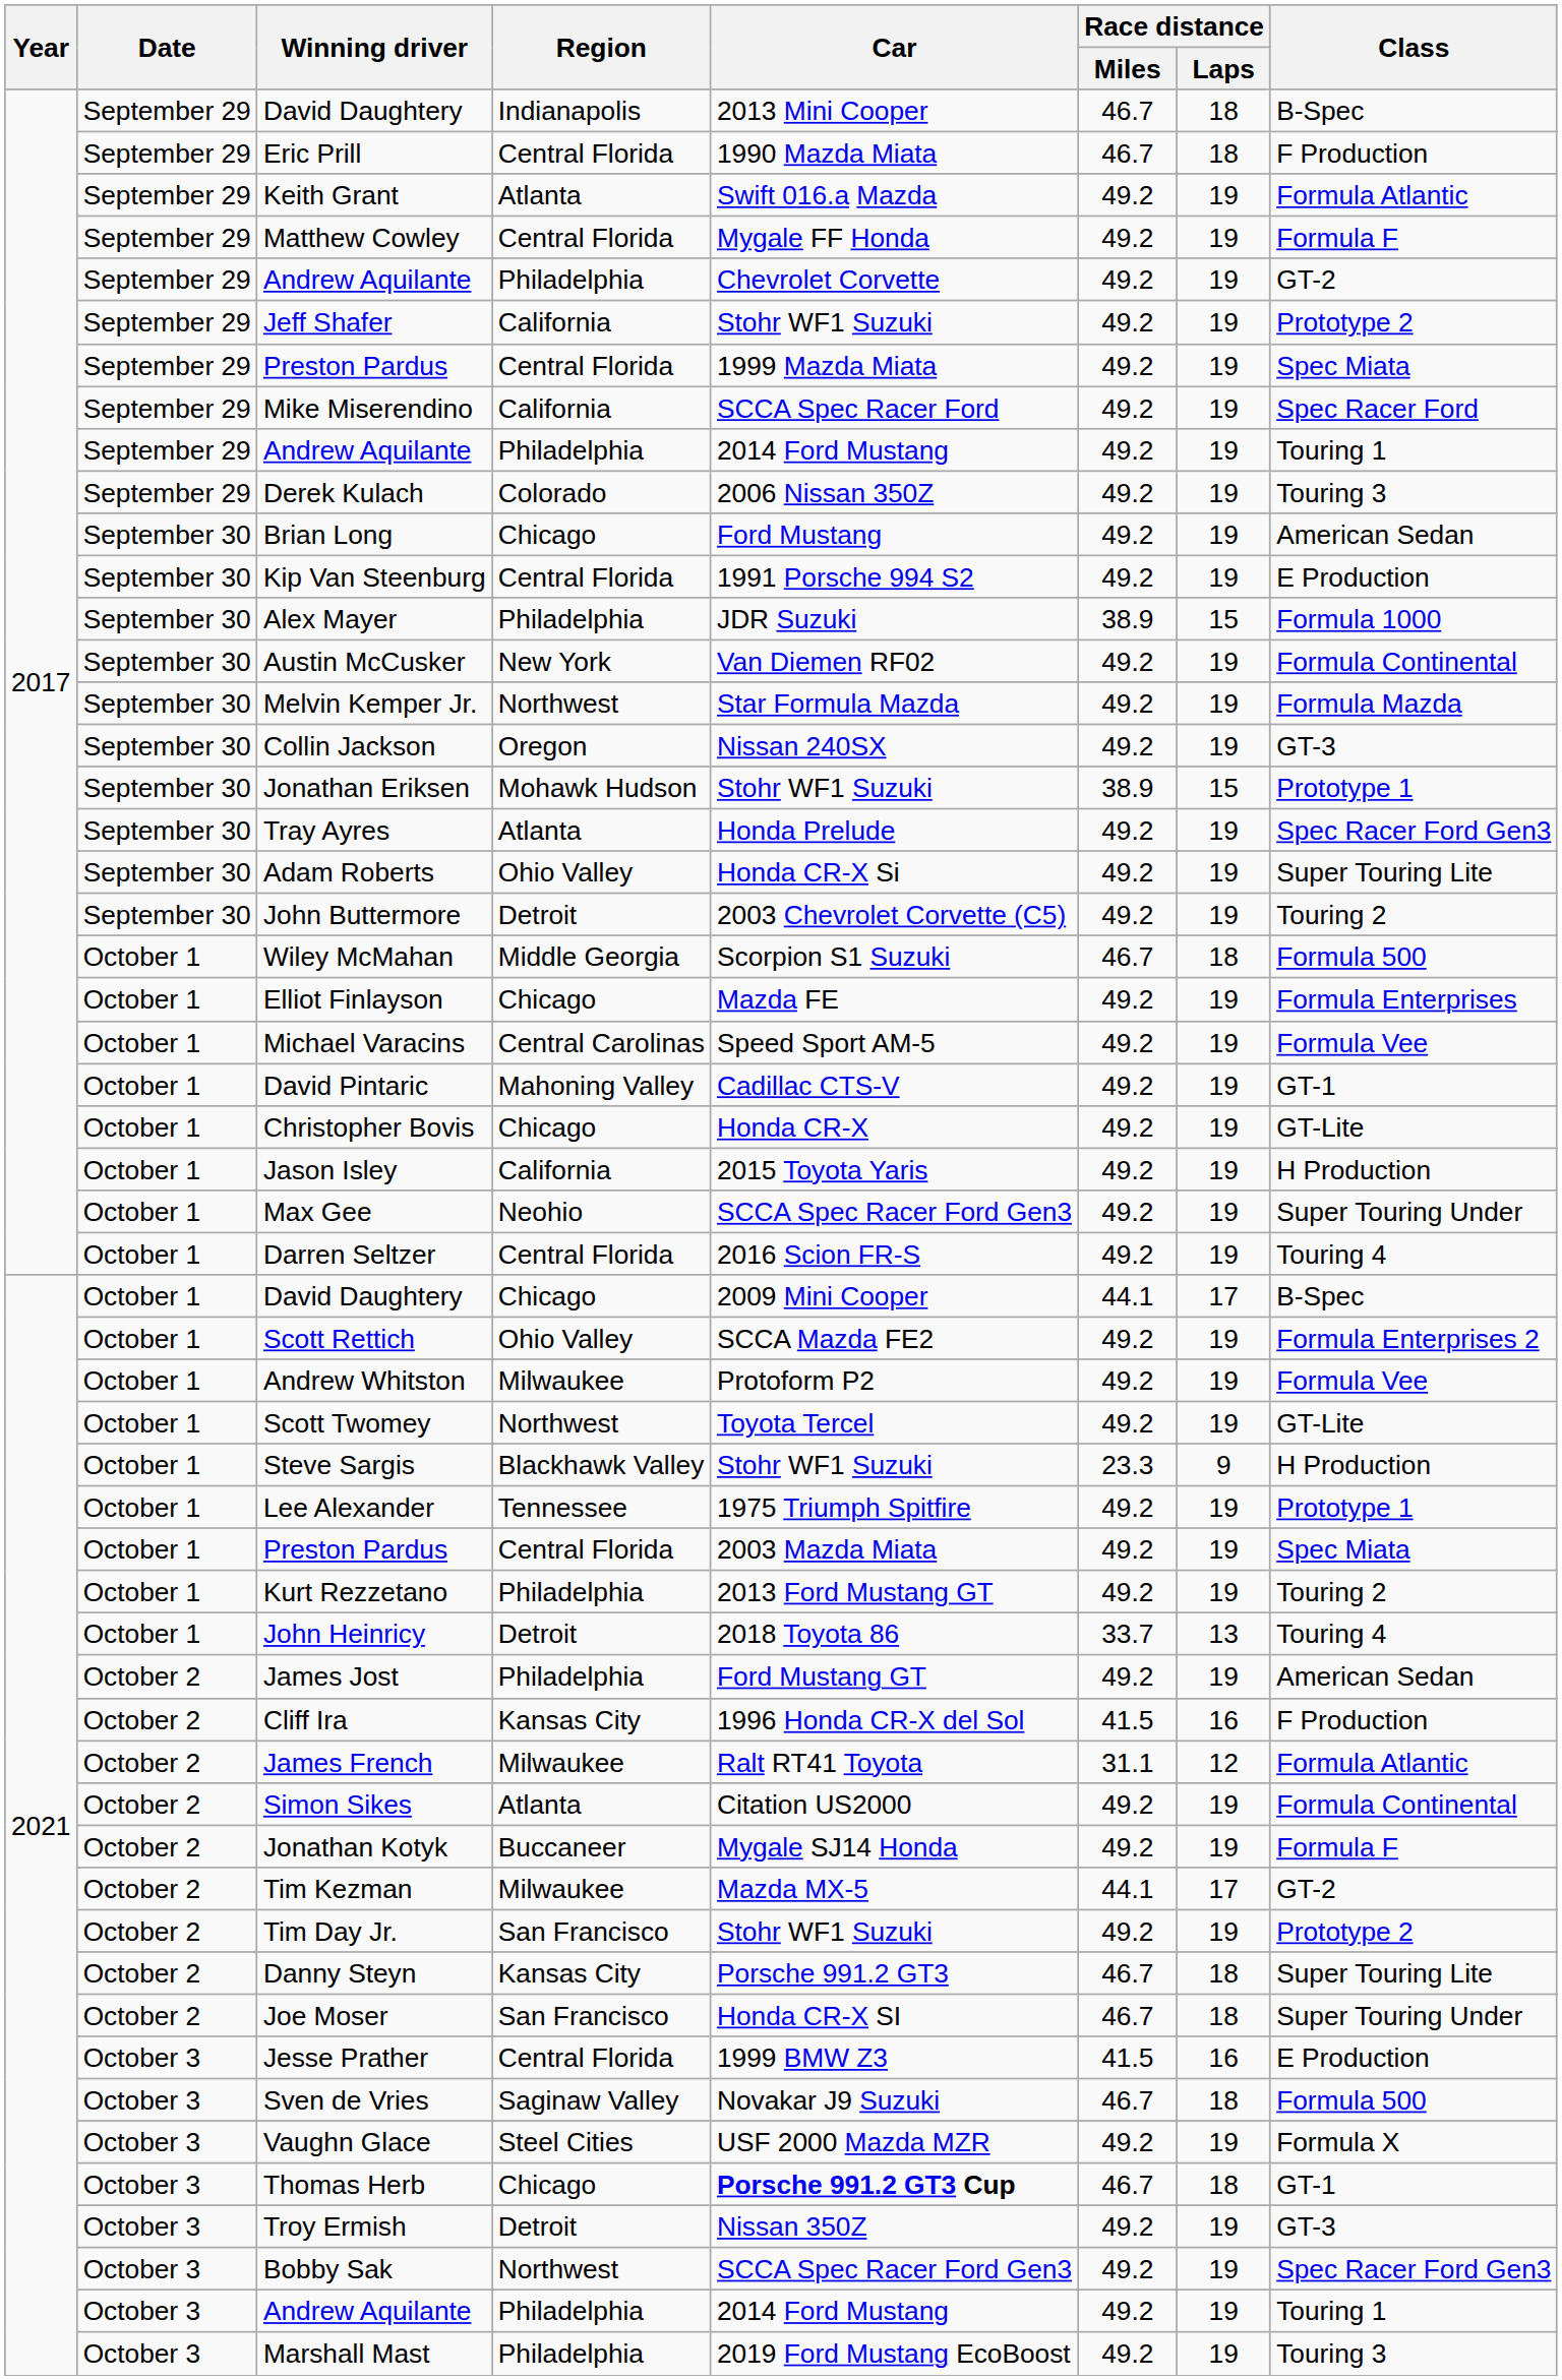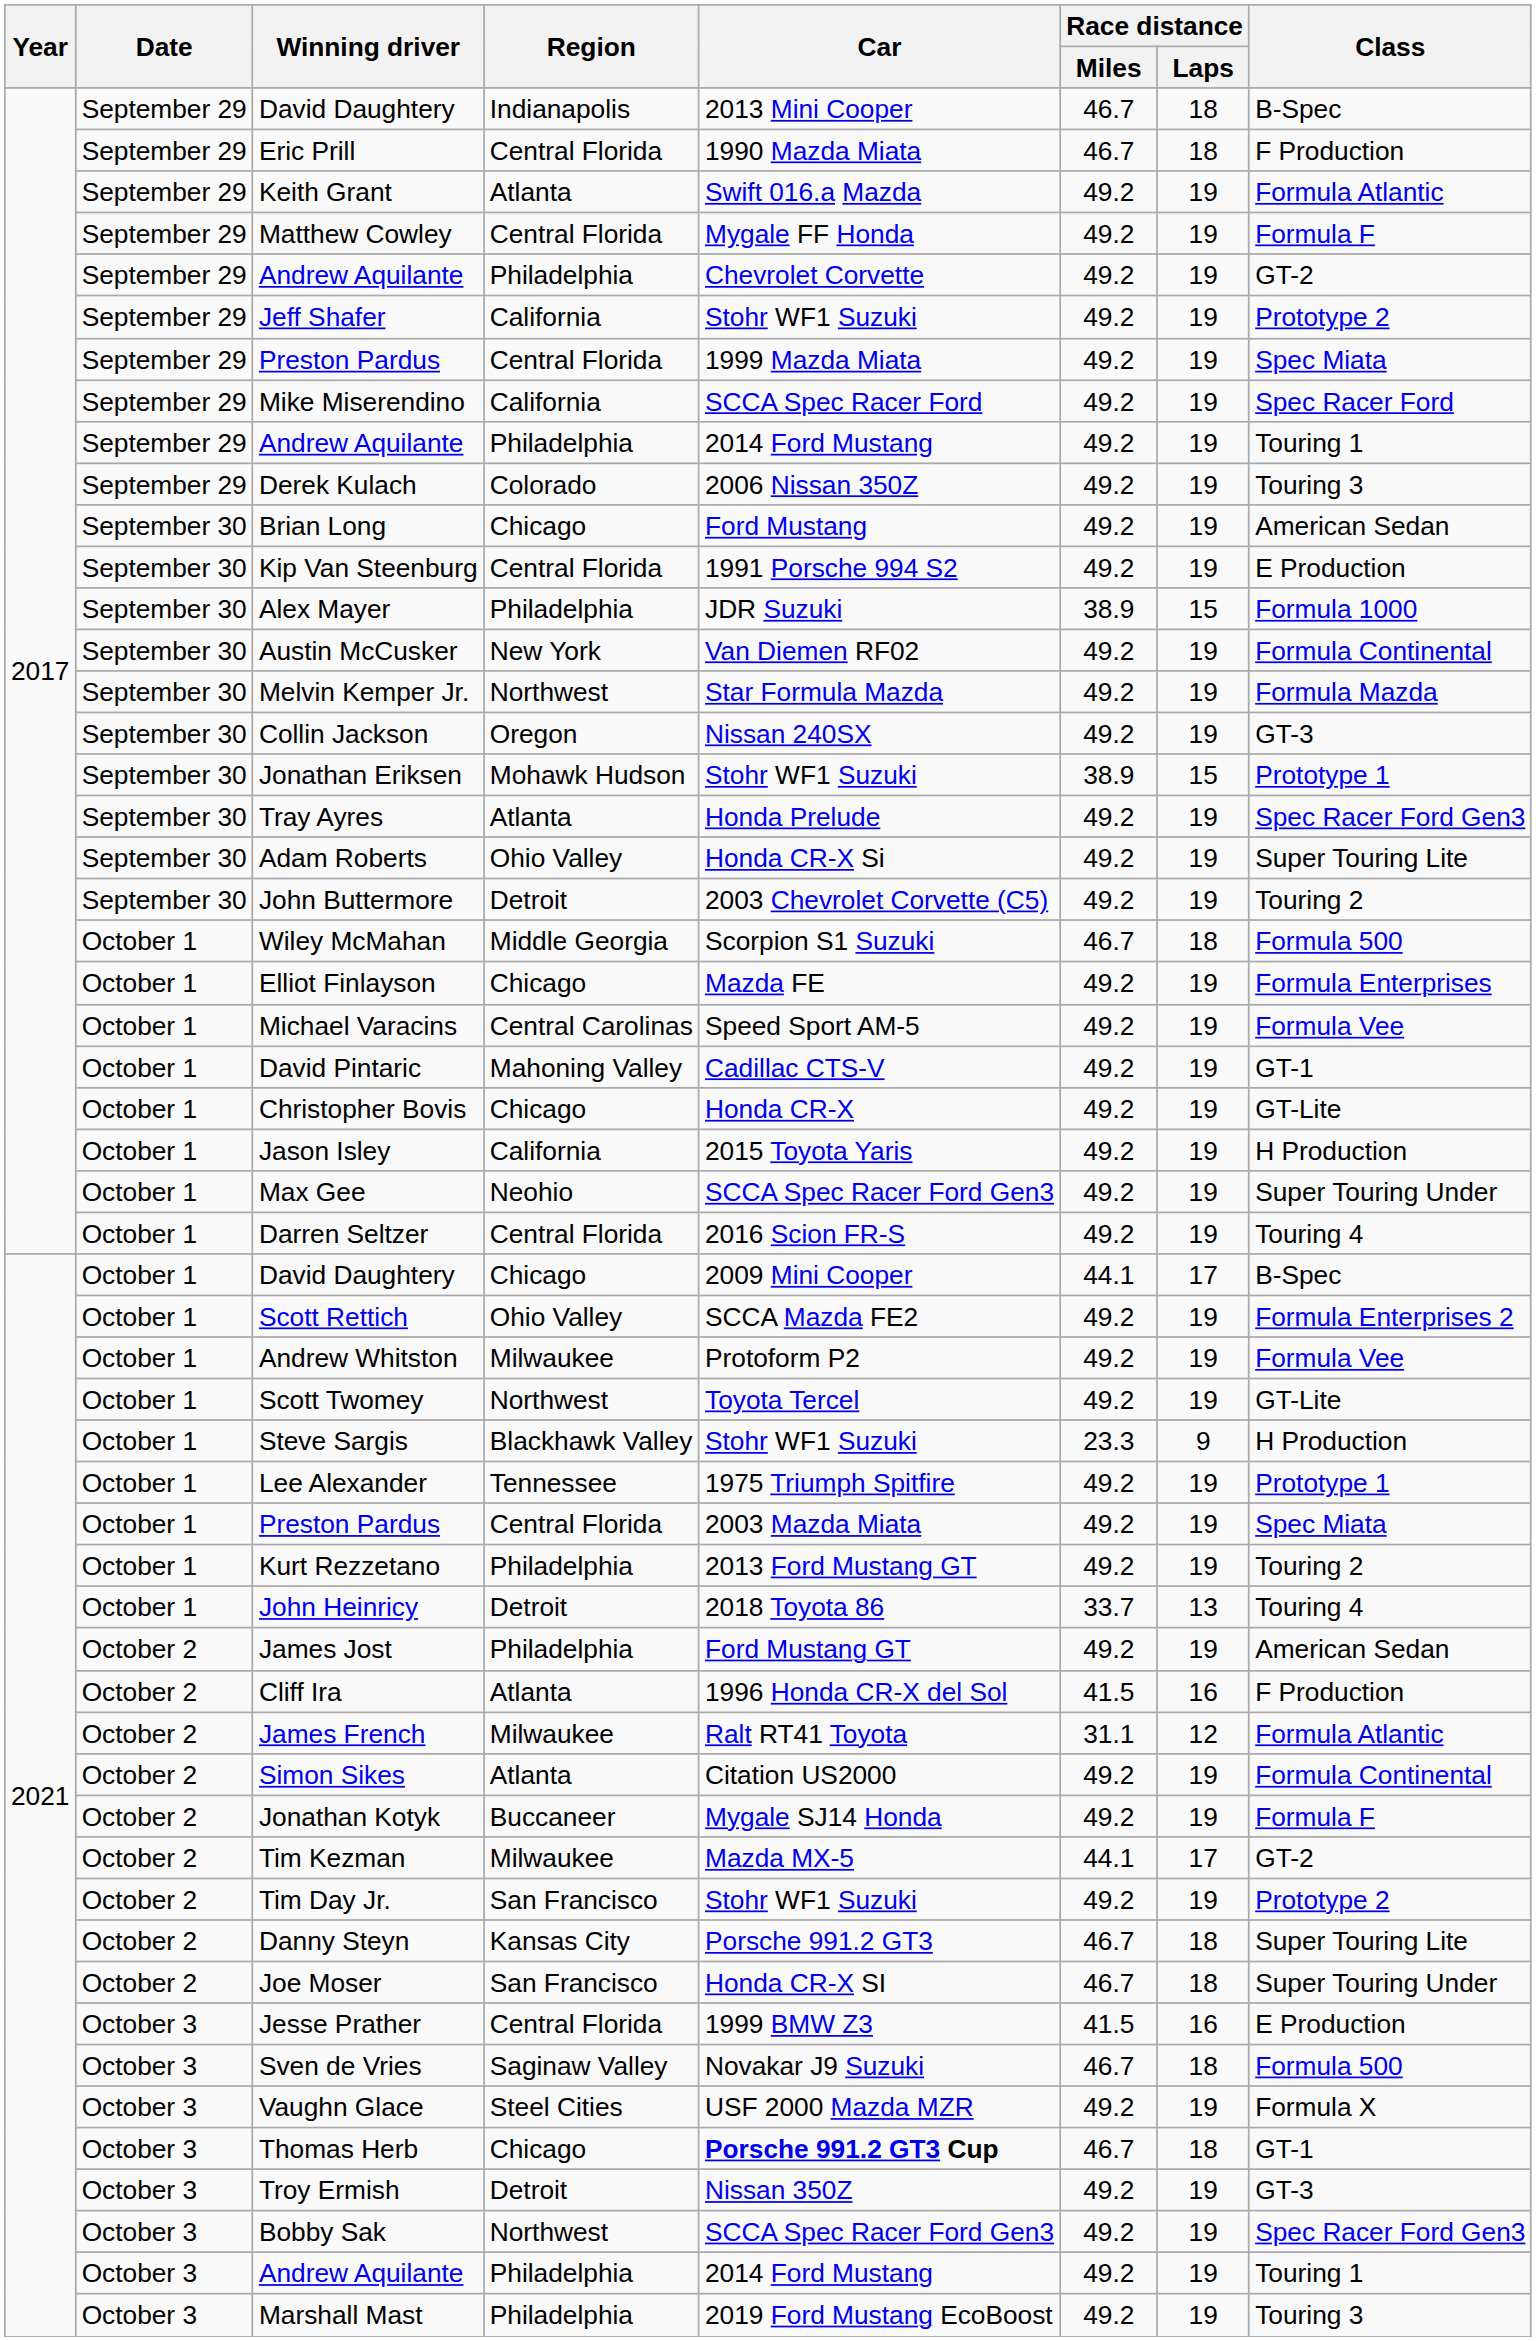Cliff Ira | Region: Kansas City -> Atlanta
